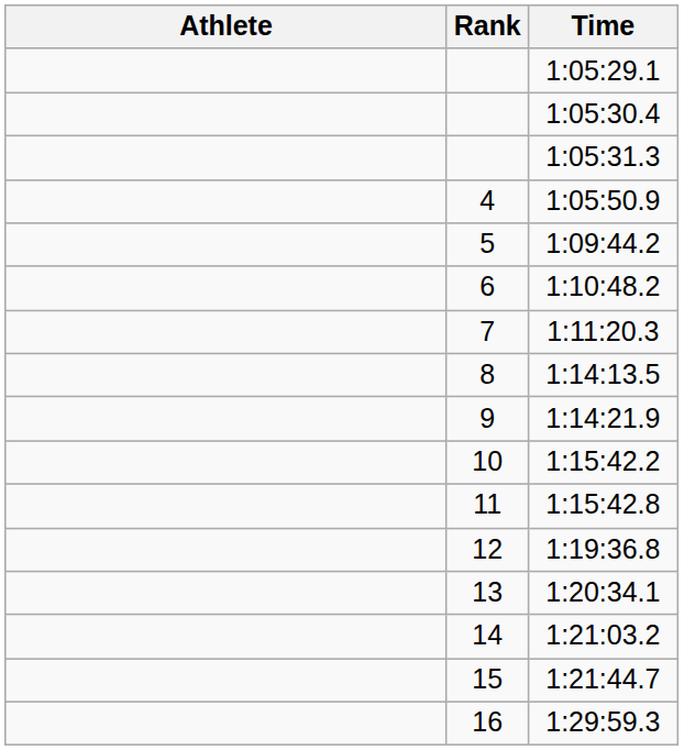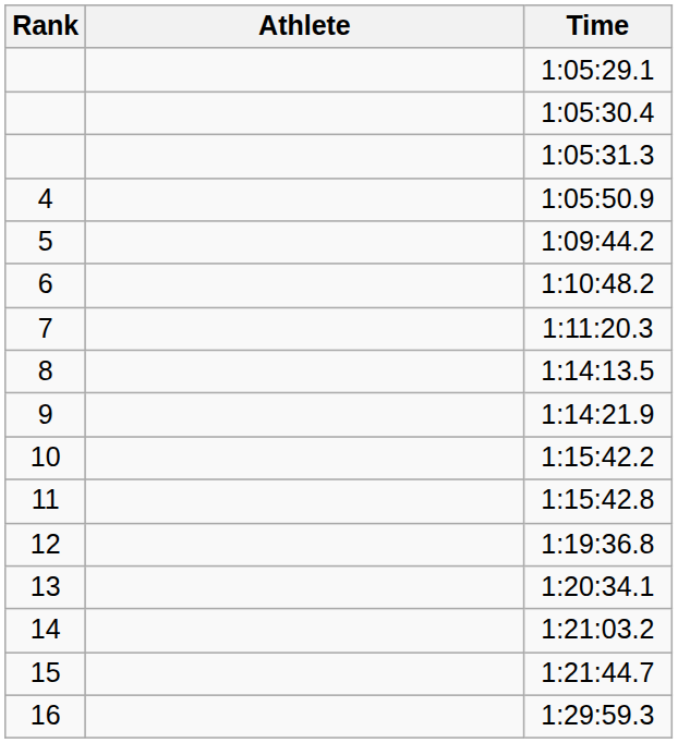columns swapped: Rank <-> Athlete
